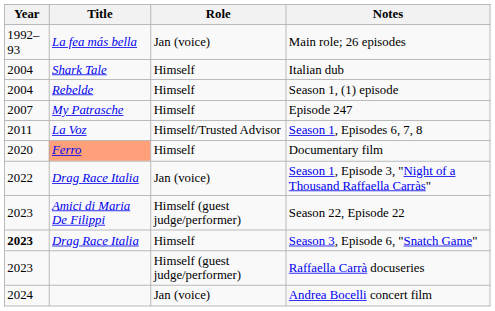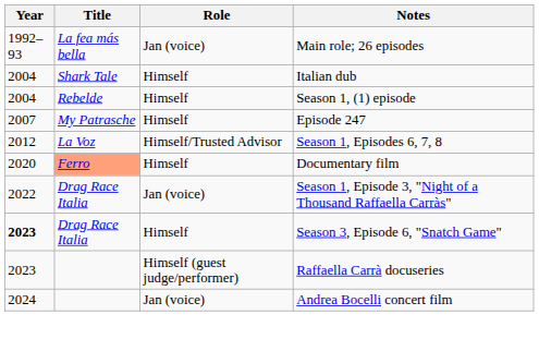Season 1, Episodes 6, 7, 8 | Year: 2011 -> 2012
- row: 2023 | Amici di Maria De Filippi | Himself (guest judge/performer) | Season 22, Episode 22
